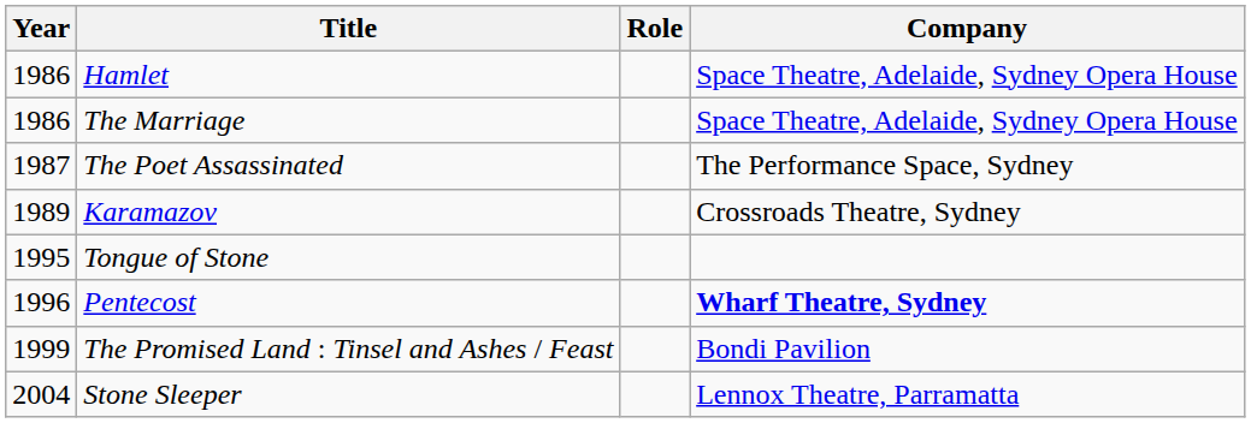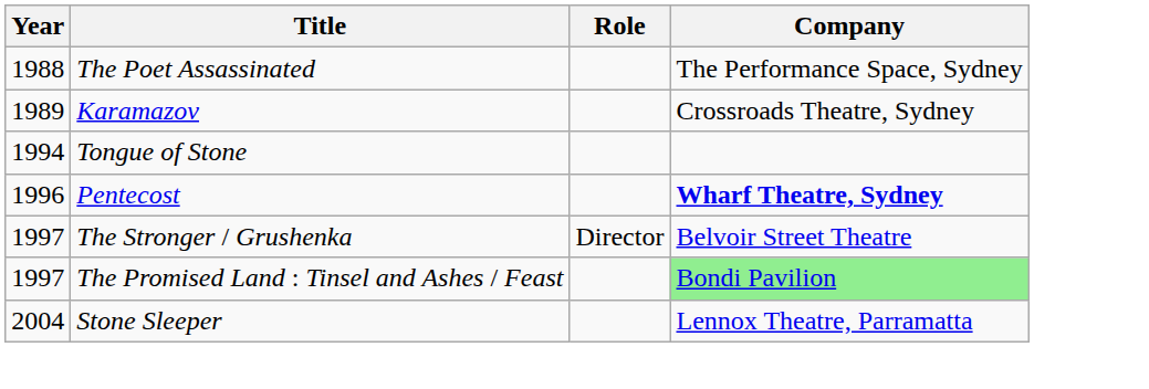- row: 1986 | Hamlet | Space Theatre, Adelaide, Sydney Opera House
- row: 1986 | The Marriage | Space Theatre, Adelaide, Sydney Opera House
The Poet Assassinated | Year: 1987 -> 1988
Tongue of Stone | Year: 1995 -> 1994
+ row: 1997 | The Stronger / Grushenka | Director | Belvoir Street Theatre
The Promised Land : Tinsel and Ashes / Feast | Year: 1999 -> 1997
The Promised Land : Tinsel and Ashes / Feast | Company: no background -> lightgreen background
